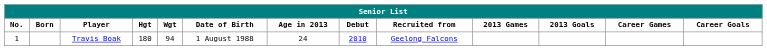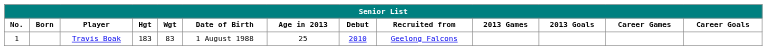Travis Boak | Hgt: 180 -> 183
Travis Boak | Wgt: 94 -> 83
Travis Boak | Age in 2013: 24 -> 25
